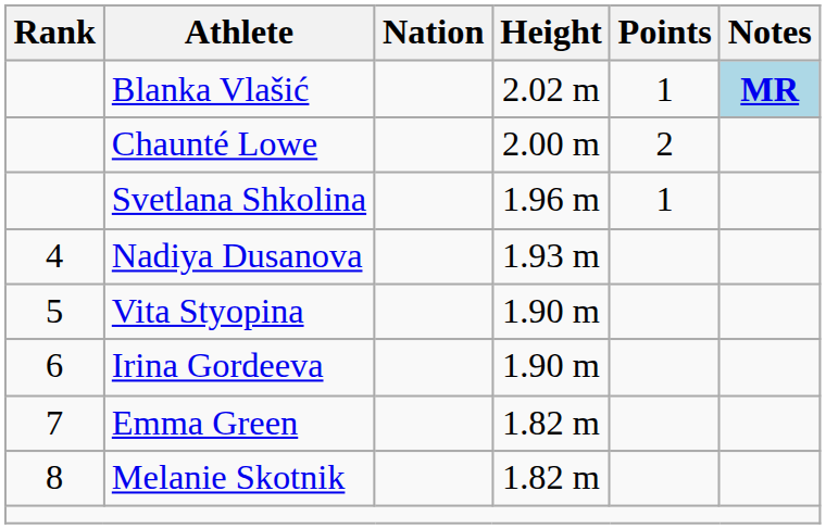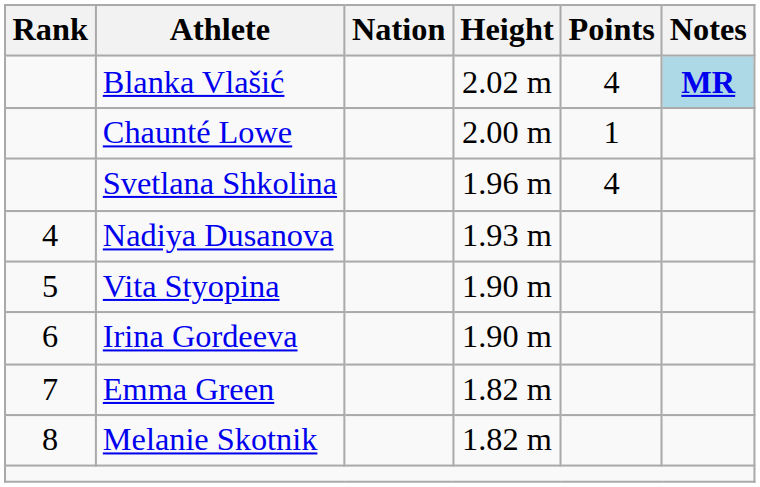Blanka Vlašić | Points: 1 -> 4
Chaunté Lowe | Points: 2 -> 1
Svetlana Shkolina | Points: 1 -> 4
